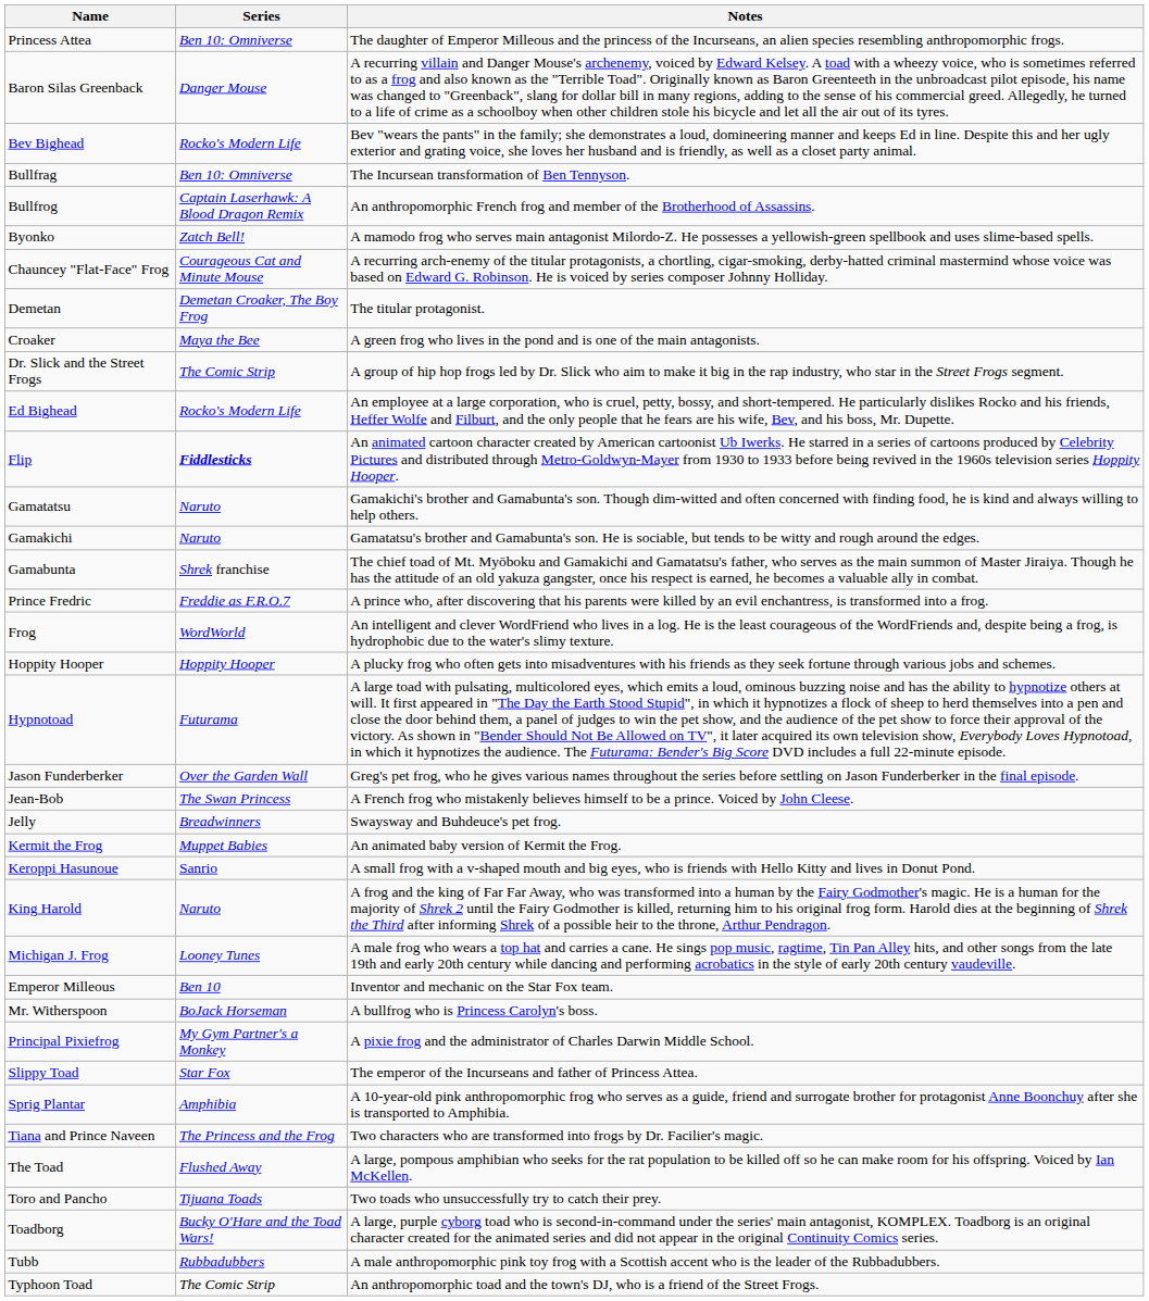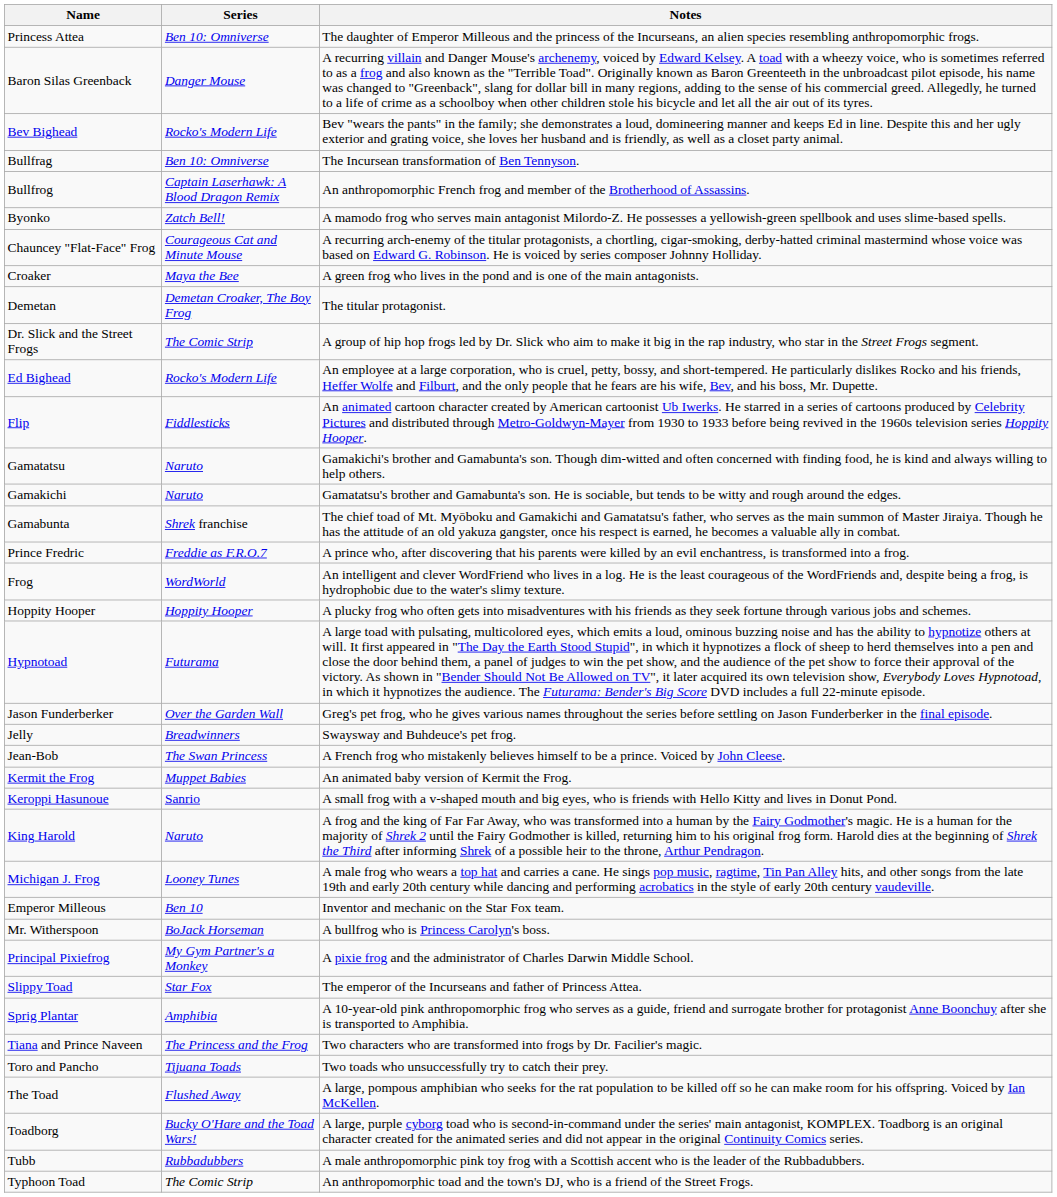rows swapped: Croaker <-> Demetan
Flip | Series: bold -> normal
rows swapped: Jean-Bob <-> Jelly
rows swapped: The Toad <-> Toro and Pancho
